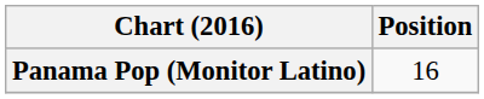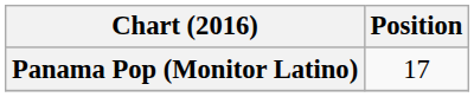Panama Pop (Monitor Latino) | Position: 16 -> 17
